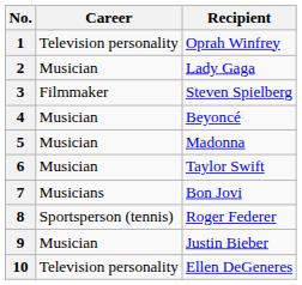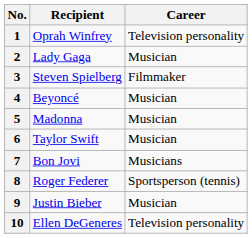columns swapped: Recipient <-> Career
